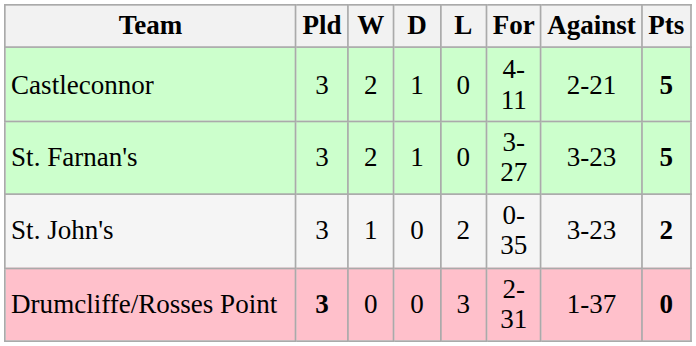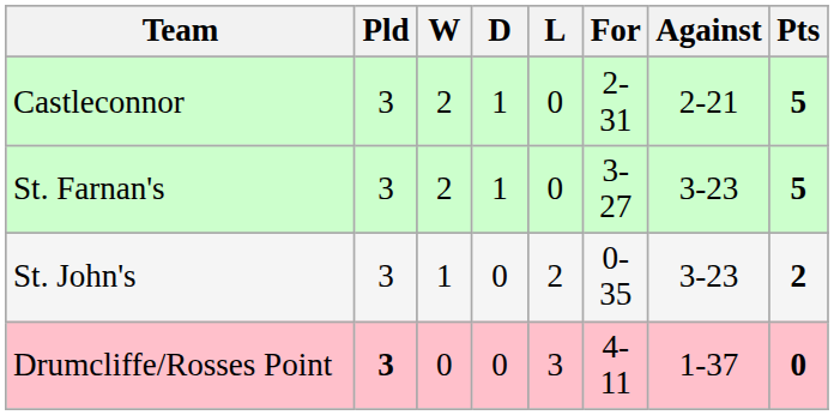Castleconnor | For: 4-11 -> 2-31
Drumcliffe/Rosses Point | For: 2-31 -> 4-11
